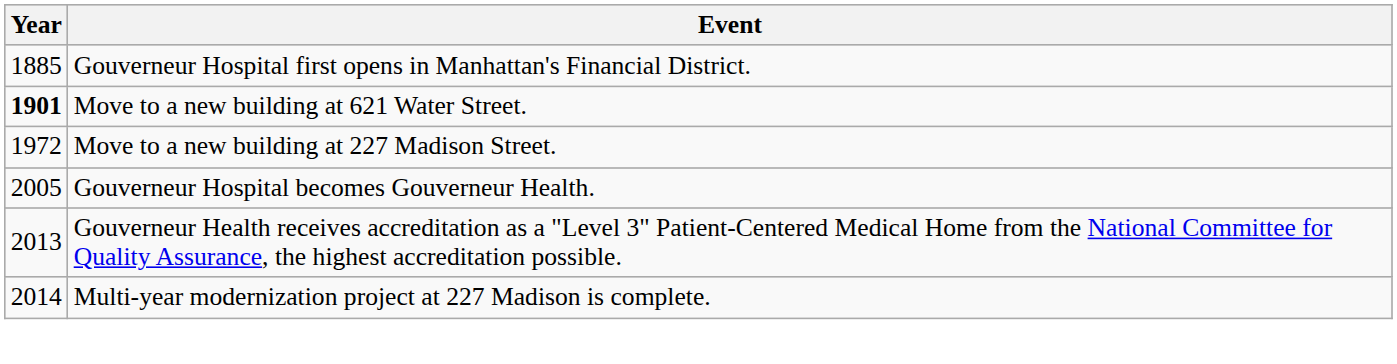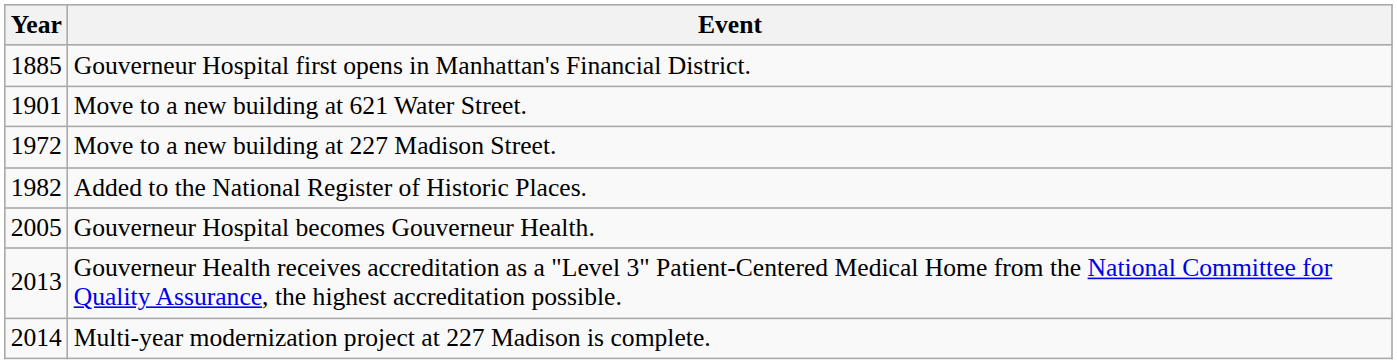Move to a new building at 621 Water Street. | Year: bold -> normal
+ row: 1982 | Added to the National Register of Historic Places.
